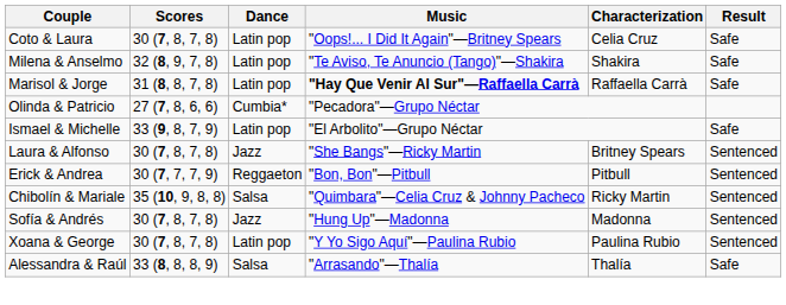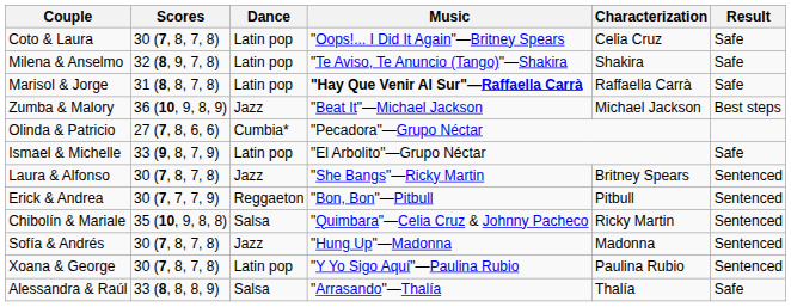+ row: Zumba & Malory | 36 (10, 9, 8, 9) | Jazz | "Beat It"—Michael Jackson | Michael Jackson | Best steps
